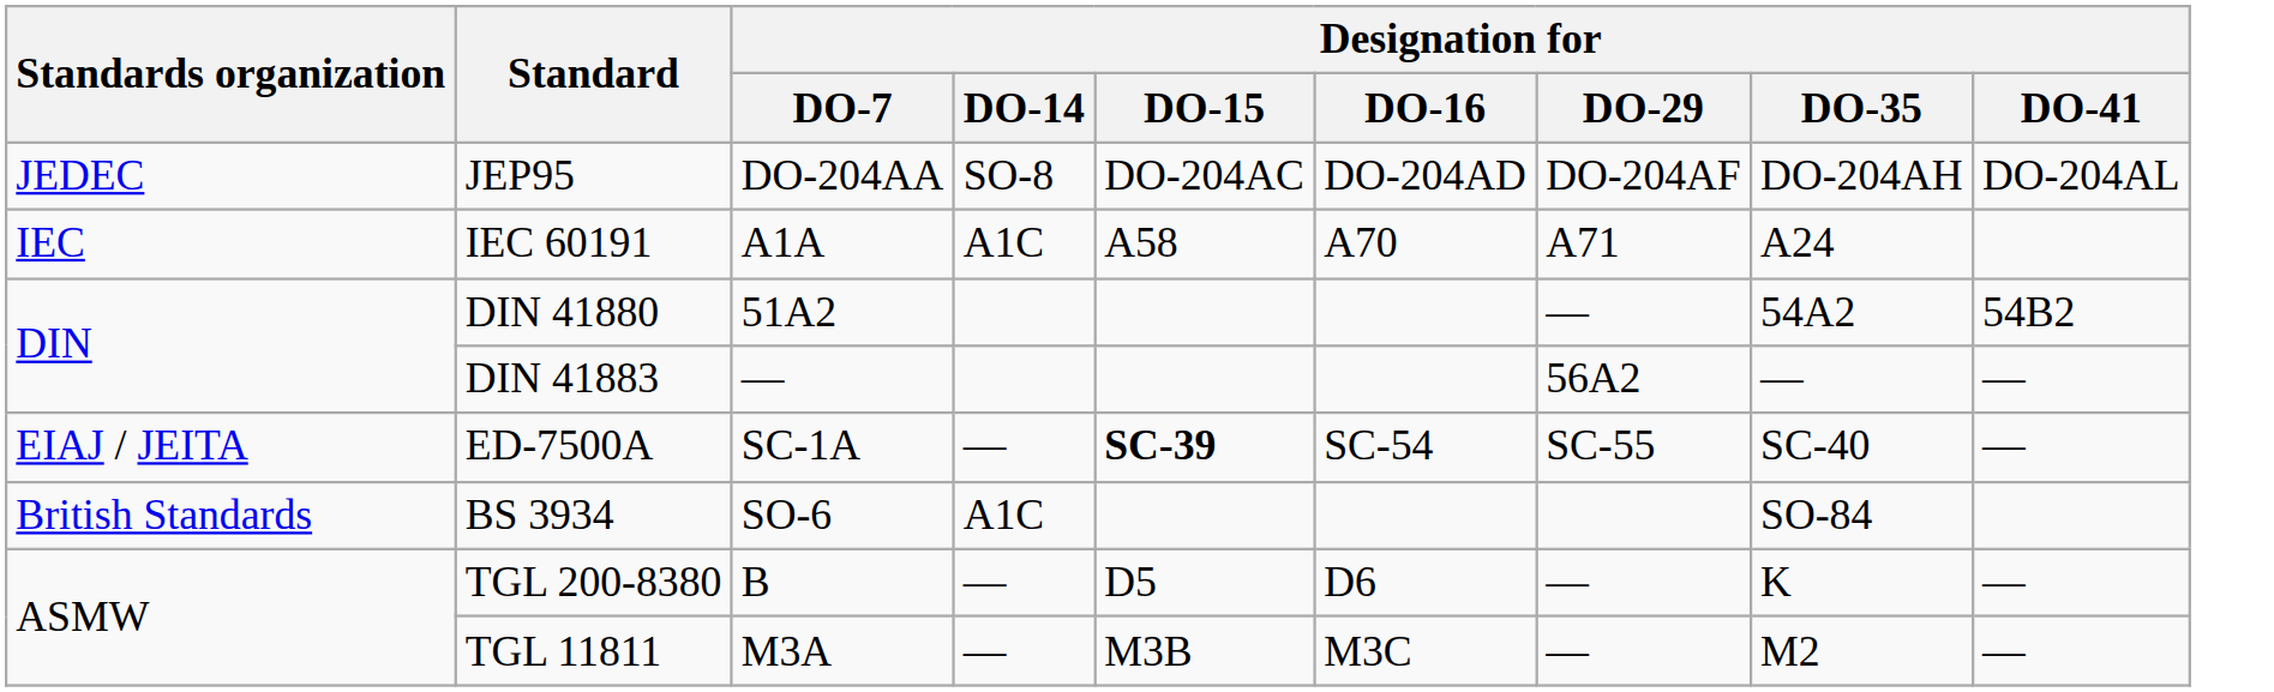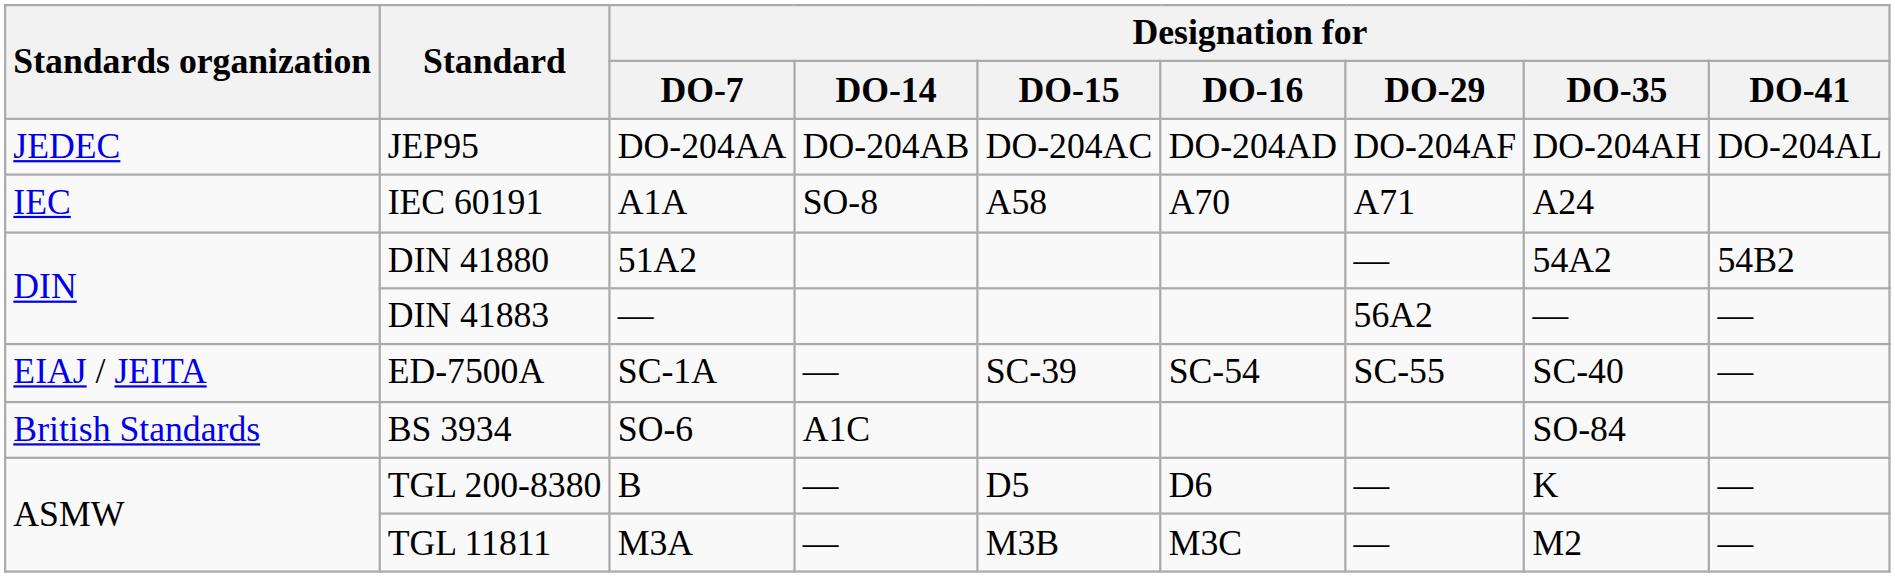JEP95 | Designation for / DO-14: SO-8 -> DO-204AB
IEC 60191 | Designation for / DO-14: A1C -> SO-8
ED-7500A | Designation for / DO-15: bold -> normal
